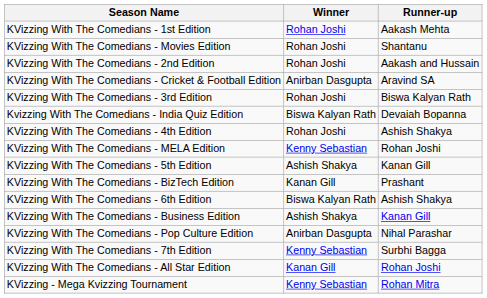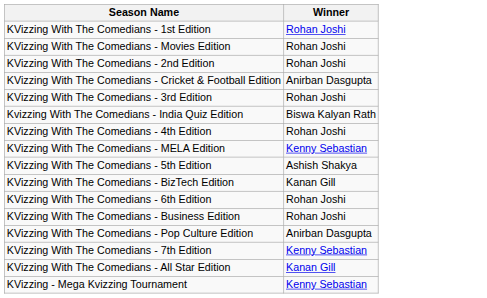- column: Runner-up | Aakash Mehta | Shantanu | Aakash and Hussain | Aravind SA | Biswa Kalyan Rath | Devaiah Bopanna | Ashish Shakya | Rohan Joshi | Kanan Gill | Prashant | Ashish Shakya | Kanan Gill | Nihal Parashar | Surbhi Bagga | Rohan Joshi | Rohan Mitra
KVizzing With The Comedians - 6th Edition | Winner: Biswa Kalyan Rath -> Rohan Joshi
KVizzing With The Comedians - Business Edition | Winner: Ashish Shakya -> Rohan Joshi
